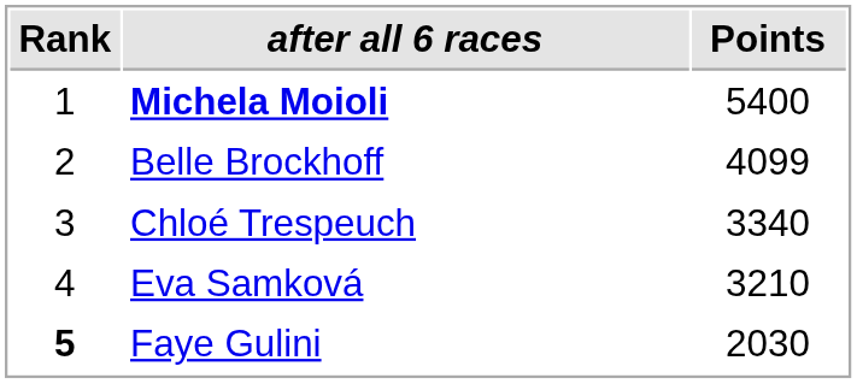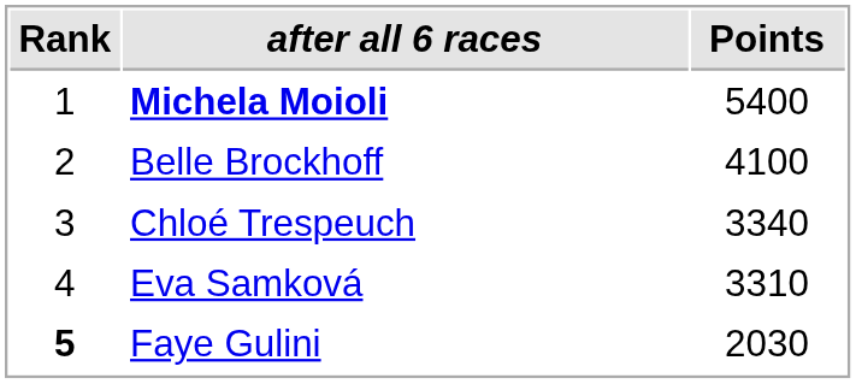Belle Brockhoff | Points: 4099 -> 4100
Eva Samková | Points: 3210 -> 3310
